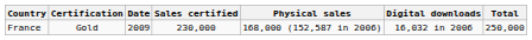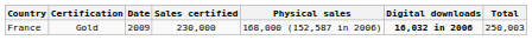France | Digital downloads: normal -> bold
France | Total: 250,000 -> 250,003
